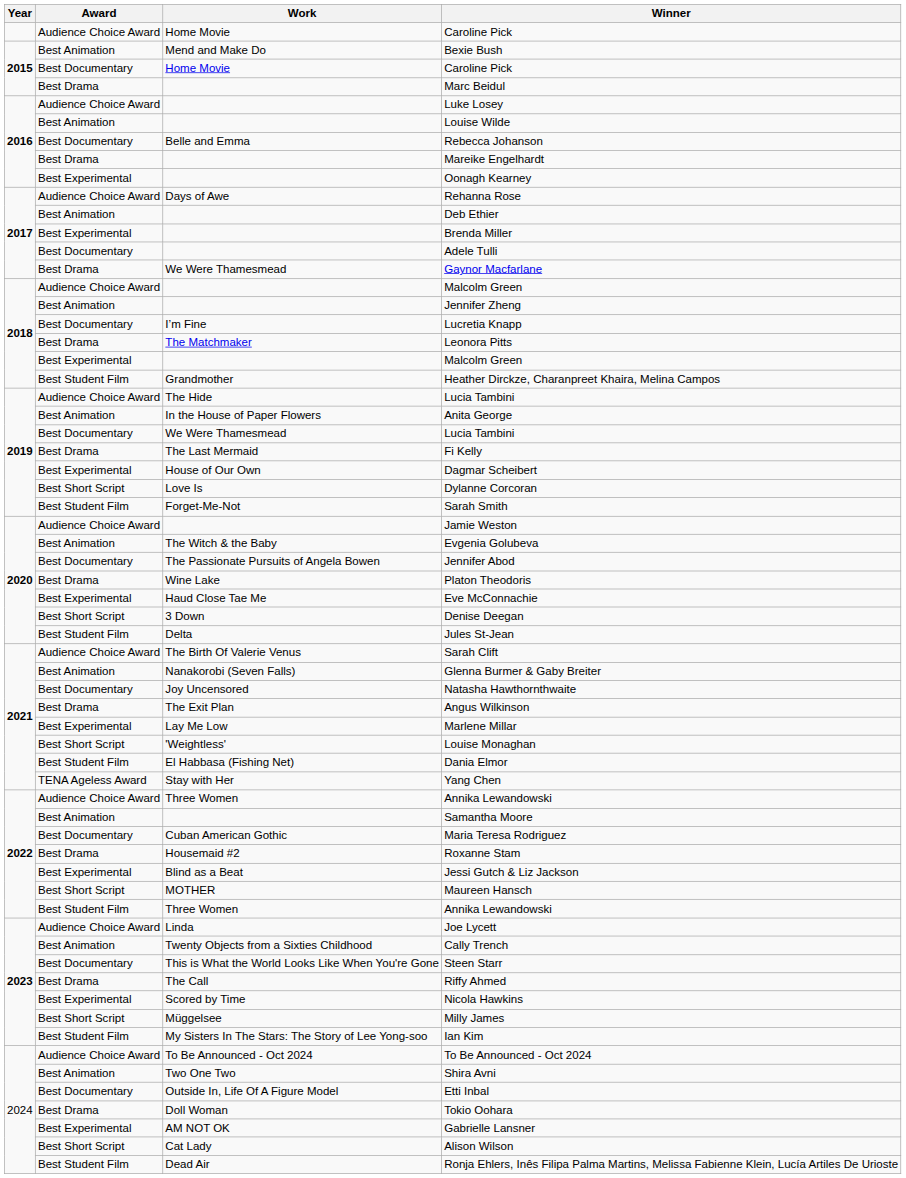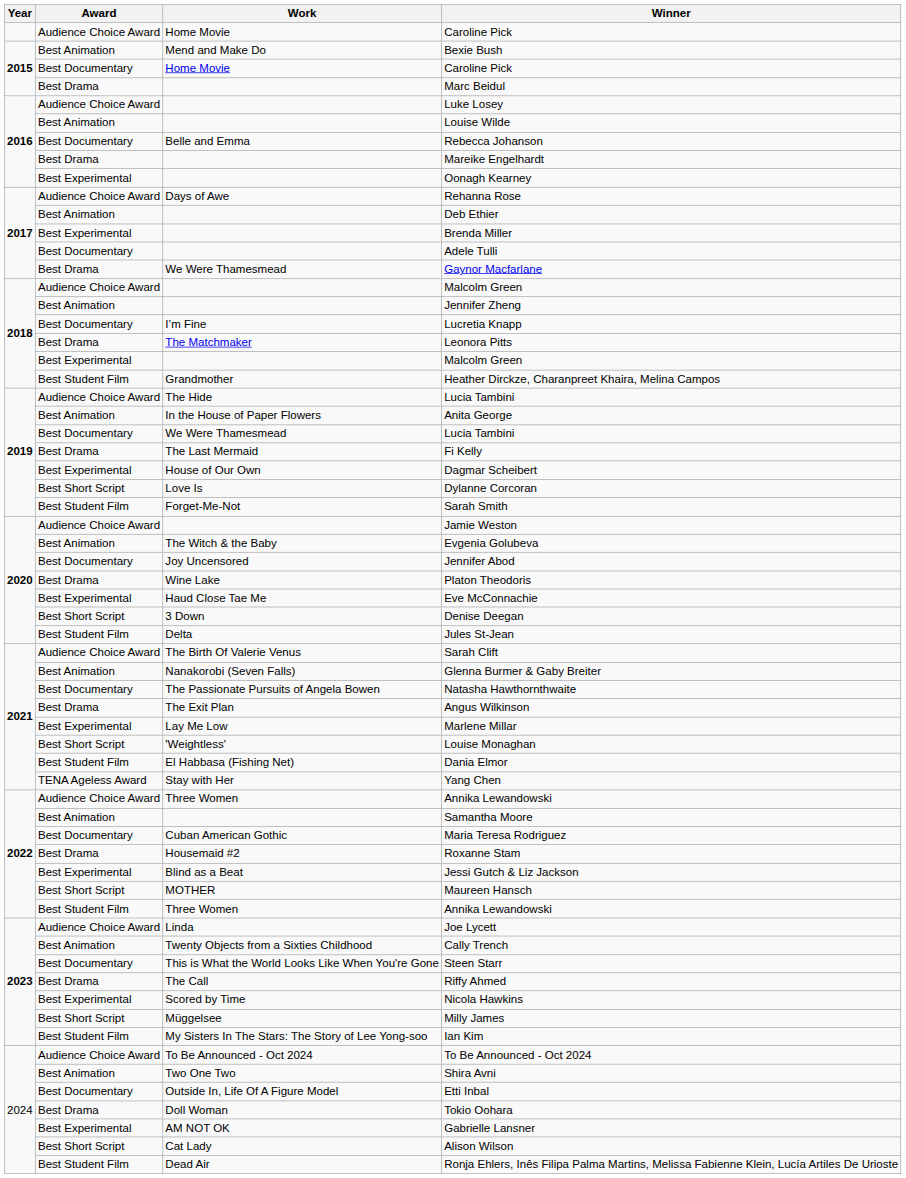Jennifer Abod | Work: The Passionate Pursuits of Angela Bowen -> Joy Uncensored
Natasha Hawthornthwaite | Work: Joy Uncensored -> The Passionate Pursuits of Angela Bowen
